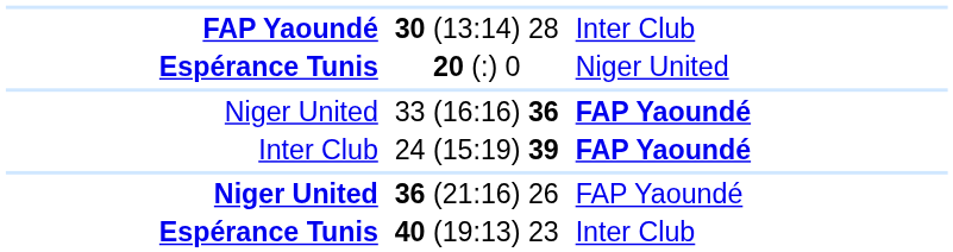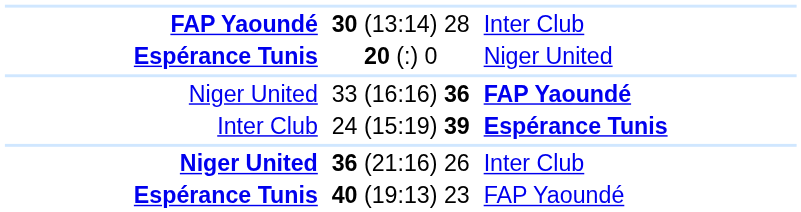24 (15:19) 39 | column 3: FAP Yaoundé -> Espérance Tunis
36 (21:16) 26 | column 3: FAP Yaoundé -> Inter Club
40 (19:13) 23 | column 3: Inter Club -> FAP Yaoundé
